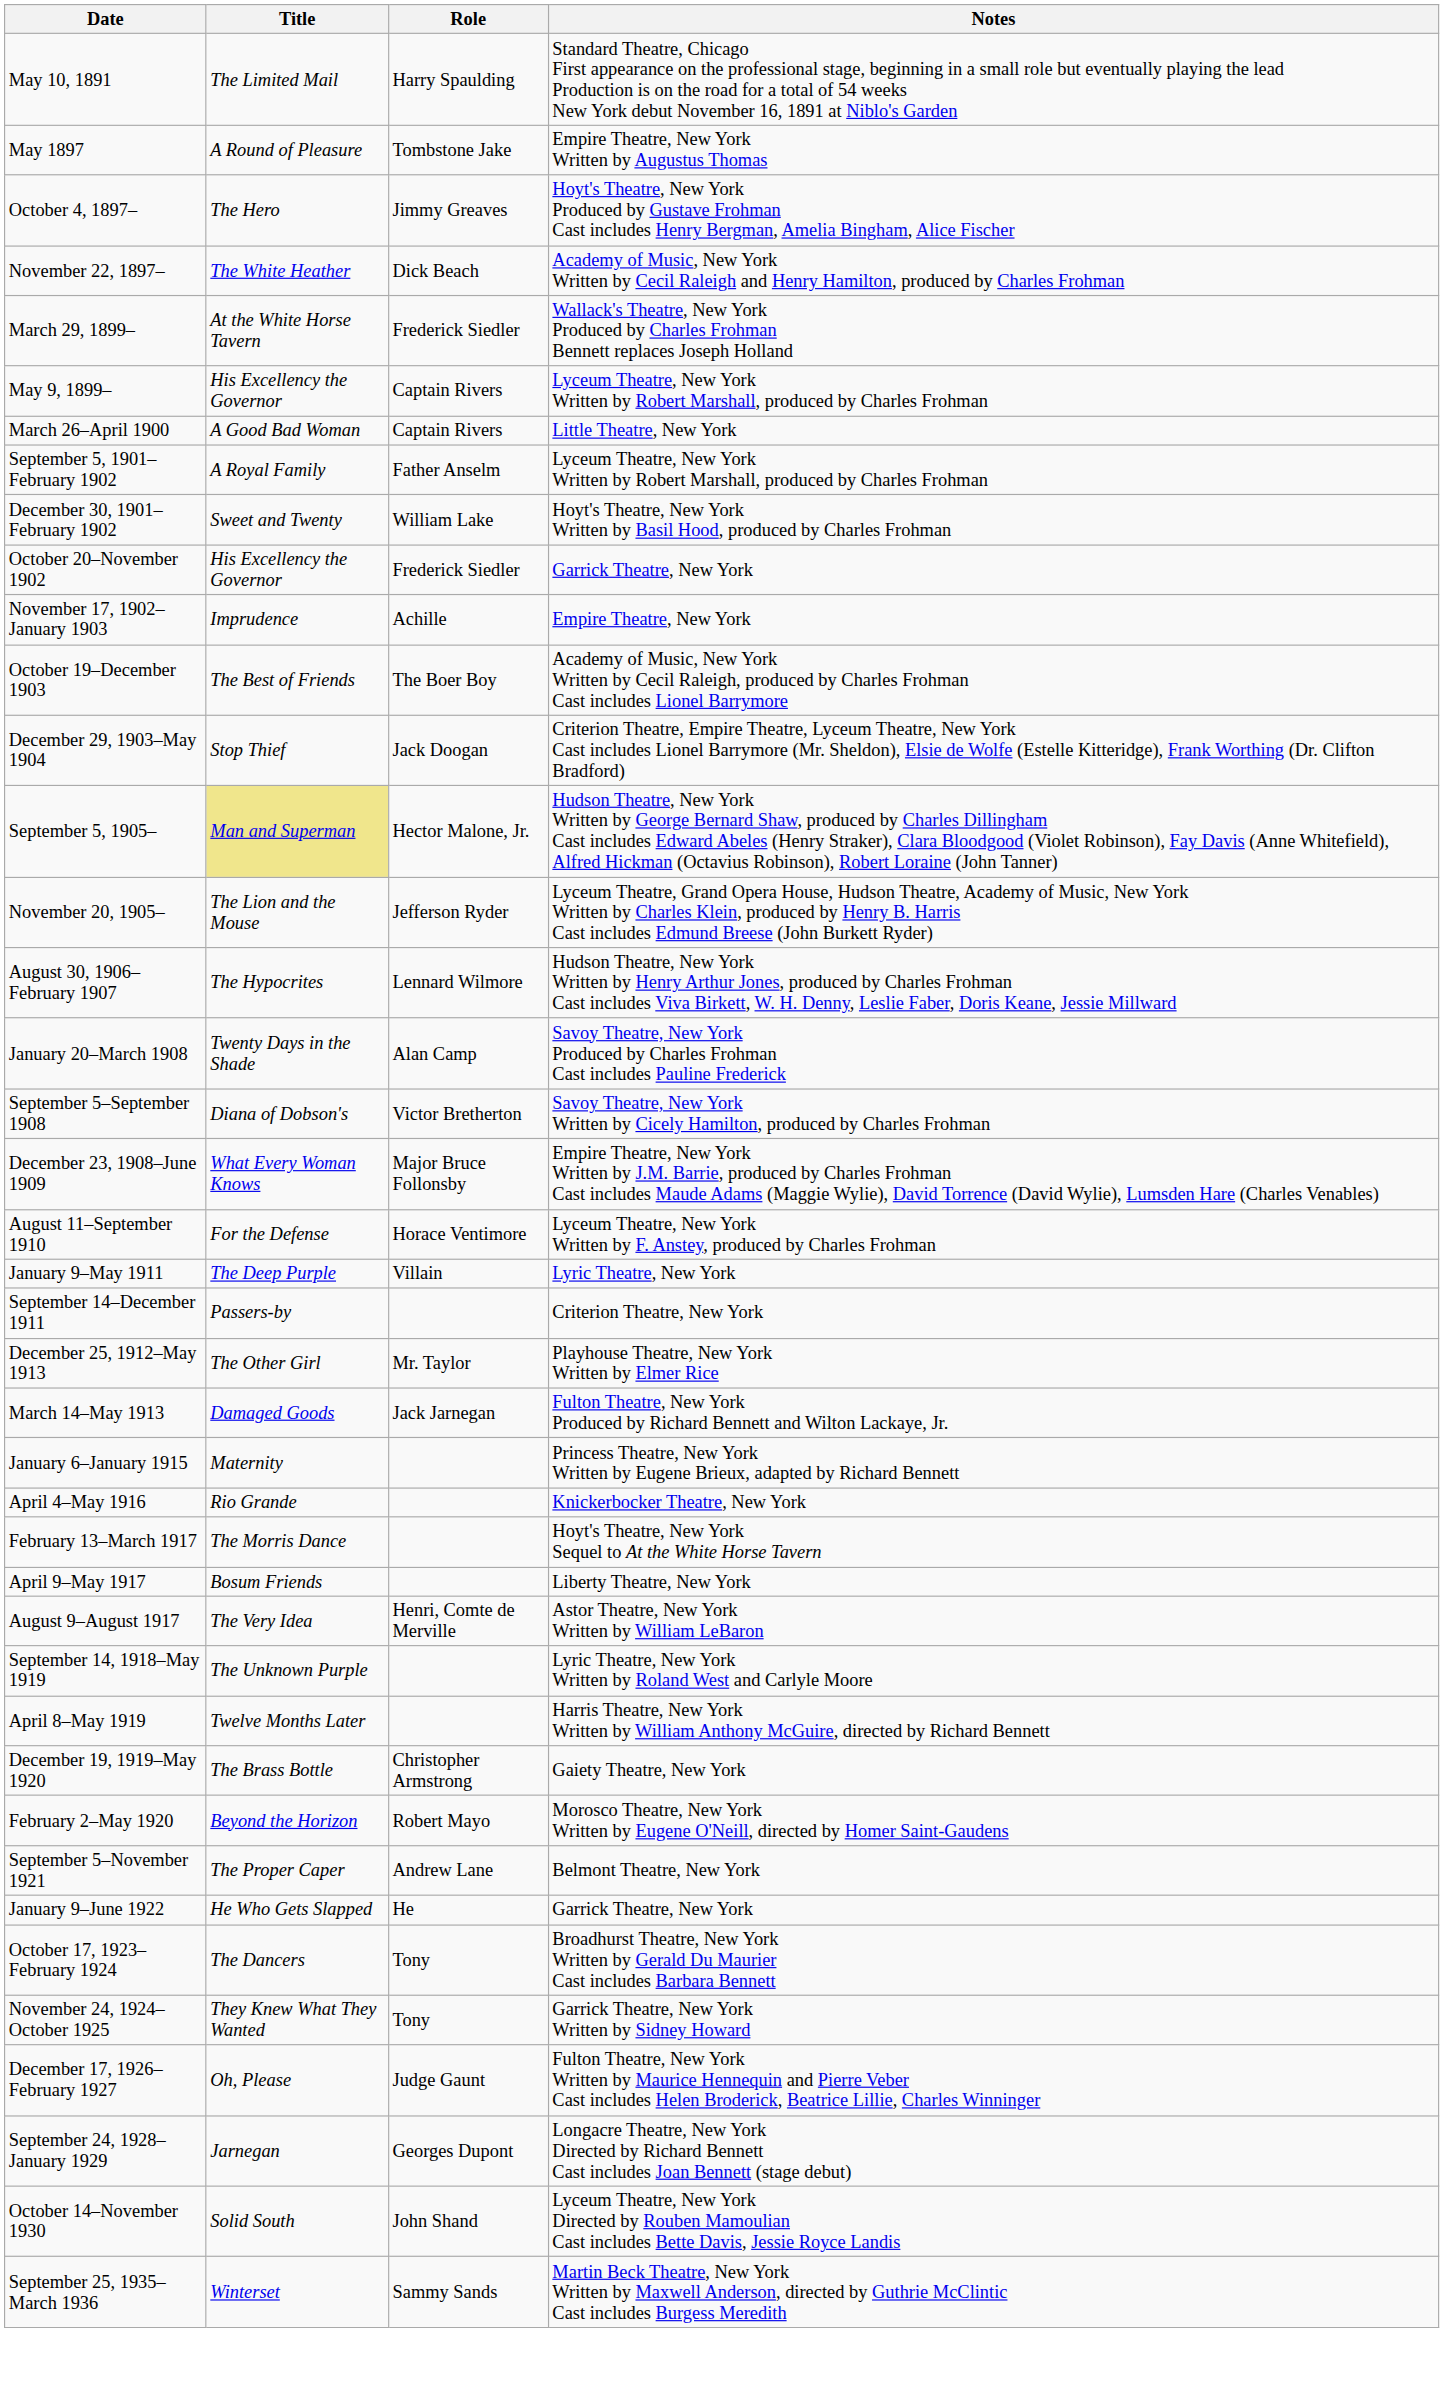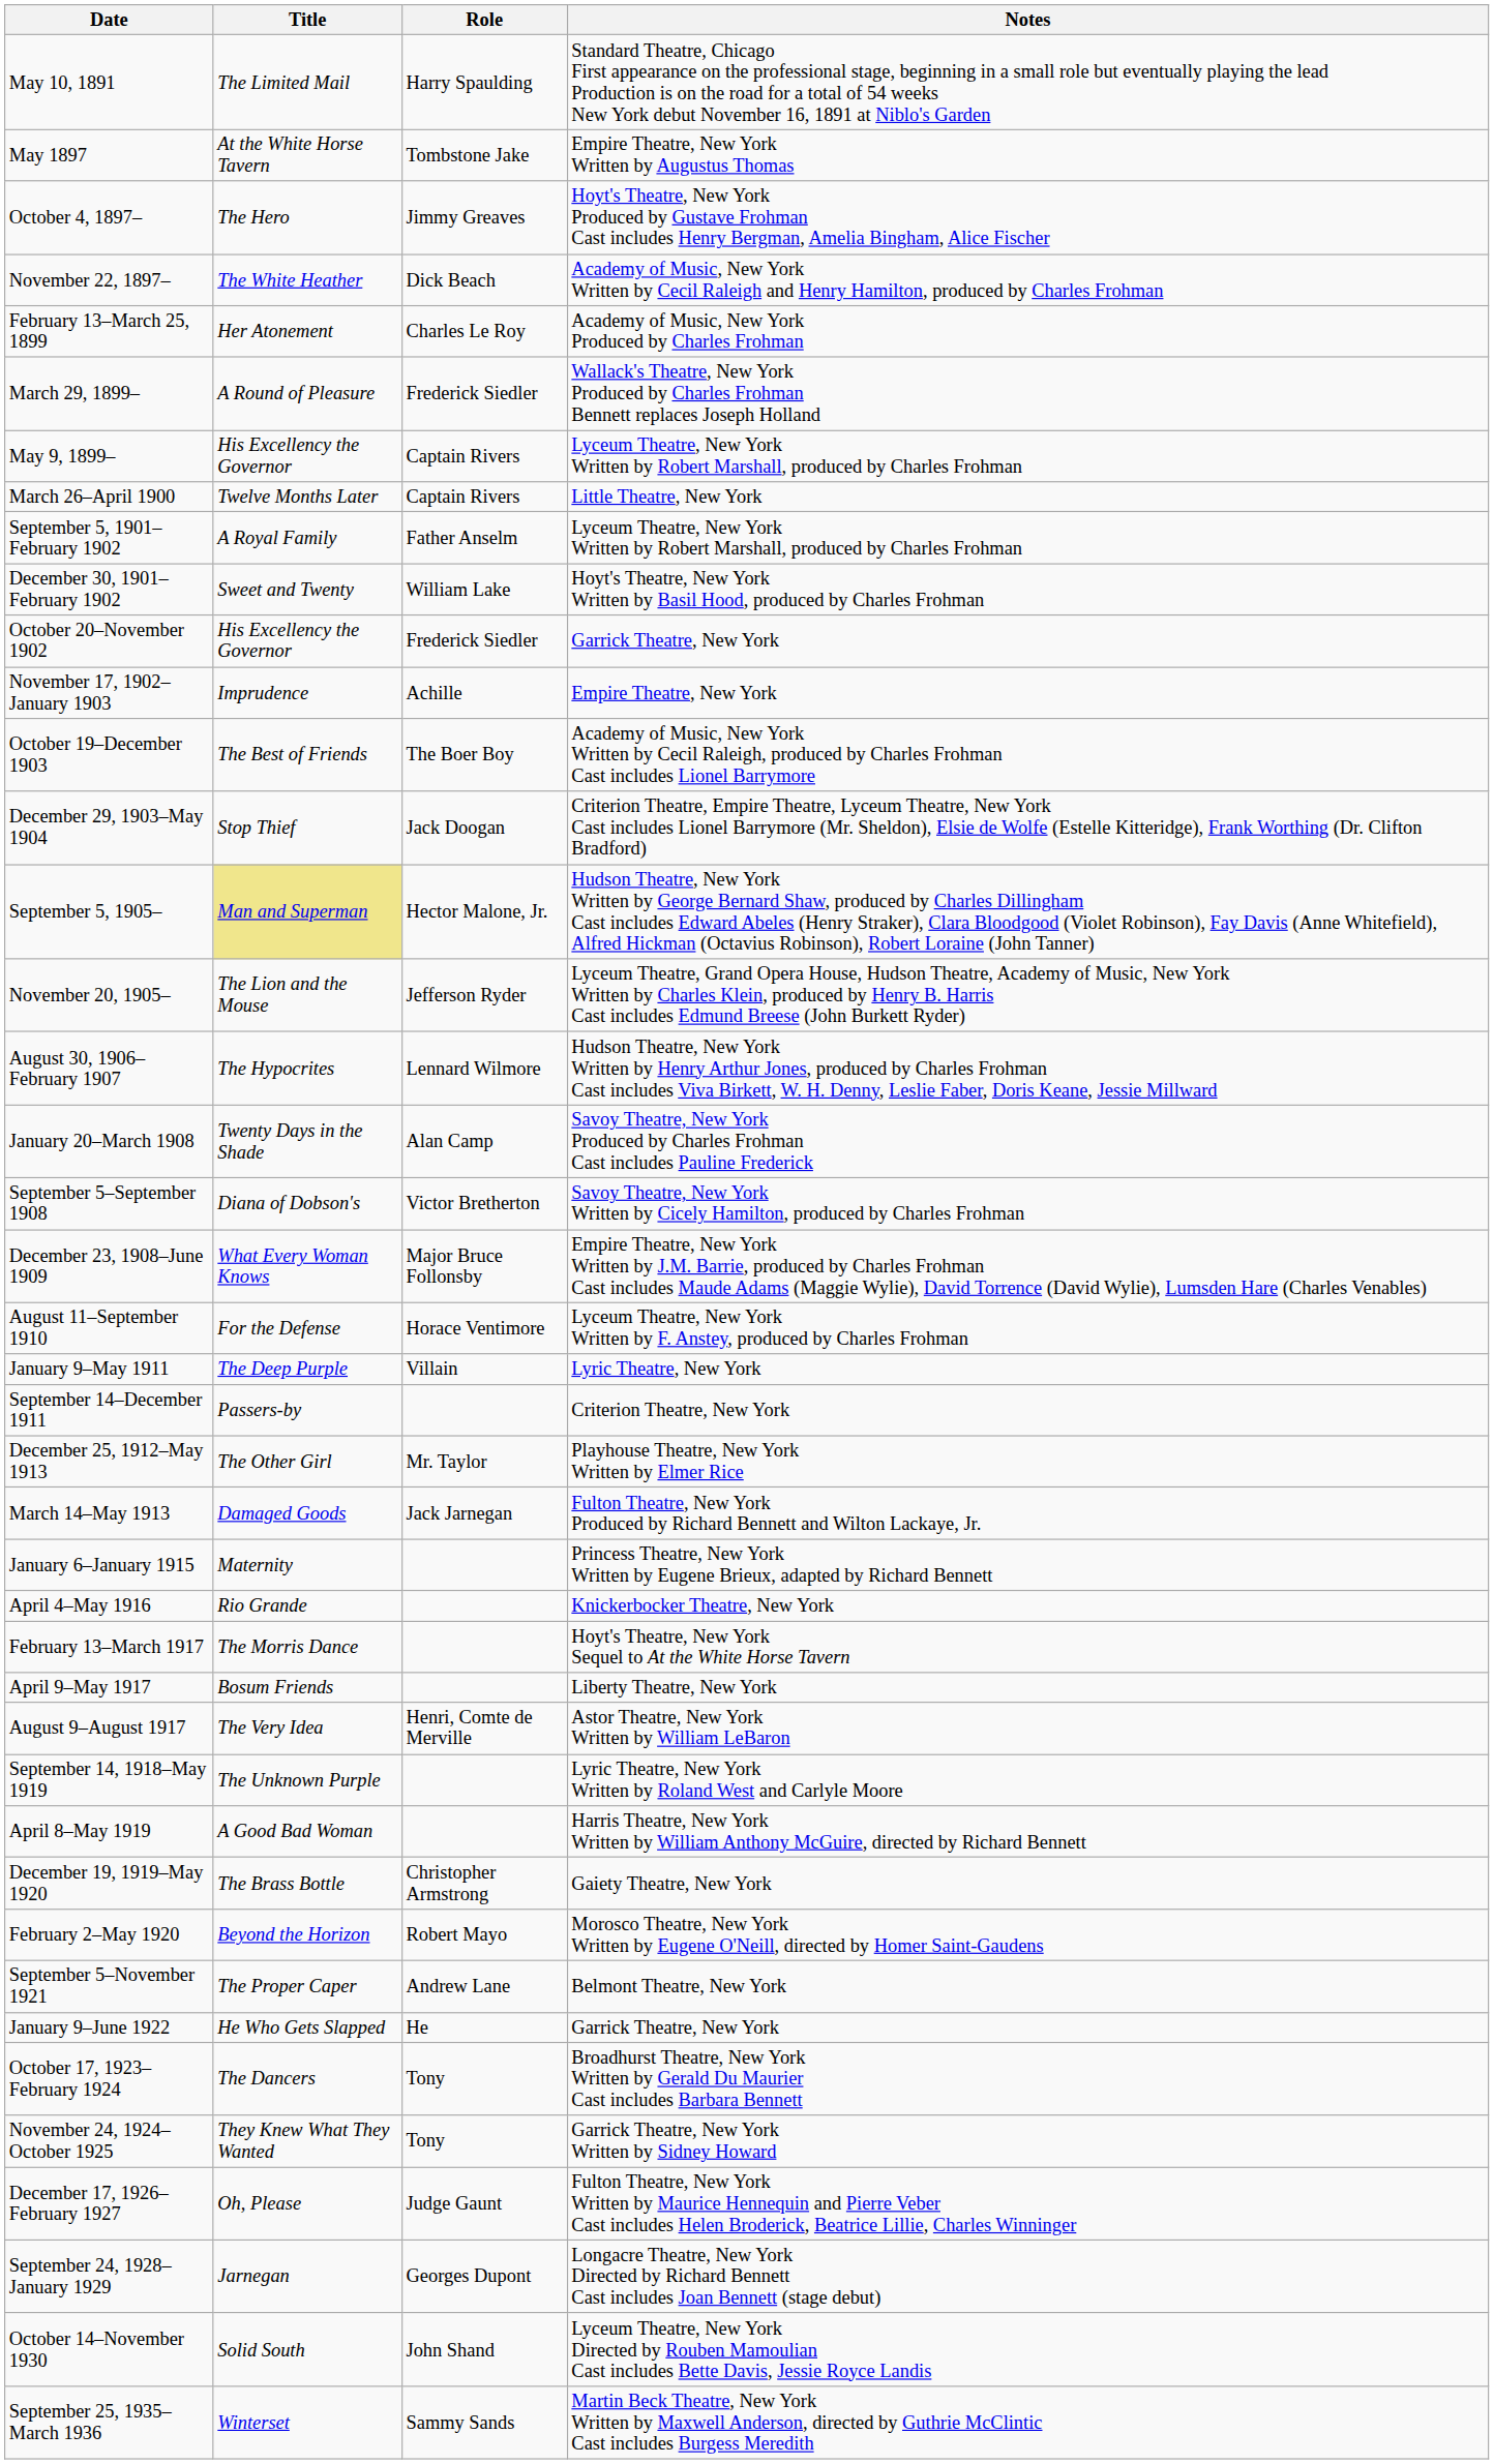May 1897 | Title: A Round of Pleasure -> At the White Horse Tavern
+ row: February 13–March 25, 1899 | Her Atonement | Charles Le Roy | Academy of Music, New York Produced by Charles Frohman
March 29, 1899– | Title: At the White Horse Tavern -> A Round of Pleasure
March 26–April 1900 | Title: A Good Bad Woman -> Twelve Months Later
April 8–May 1919 | Title: Twelve Months Later -> A Good Bad Woman
